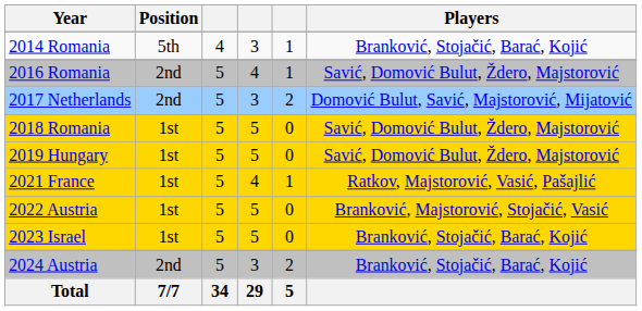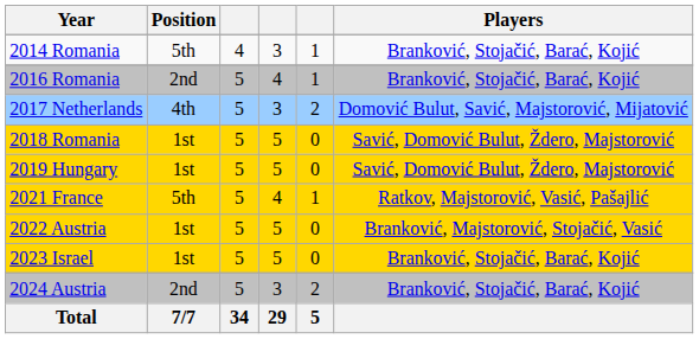2016 Romania | Players: Savić, Domović Bulut, Ždero, Majstorović -> Branković, Stojačić, Barać, Kojić
2017 Netherlands | Position: 2nd -> 4th
2021 France | Position: 1st -> 5th
